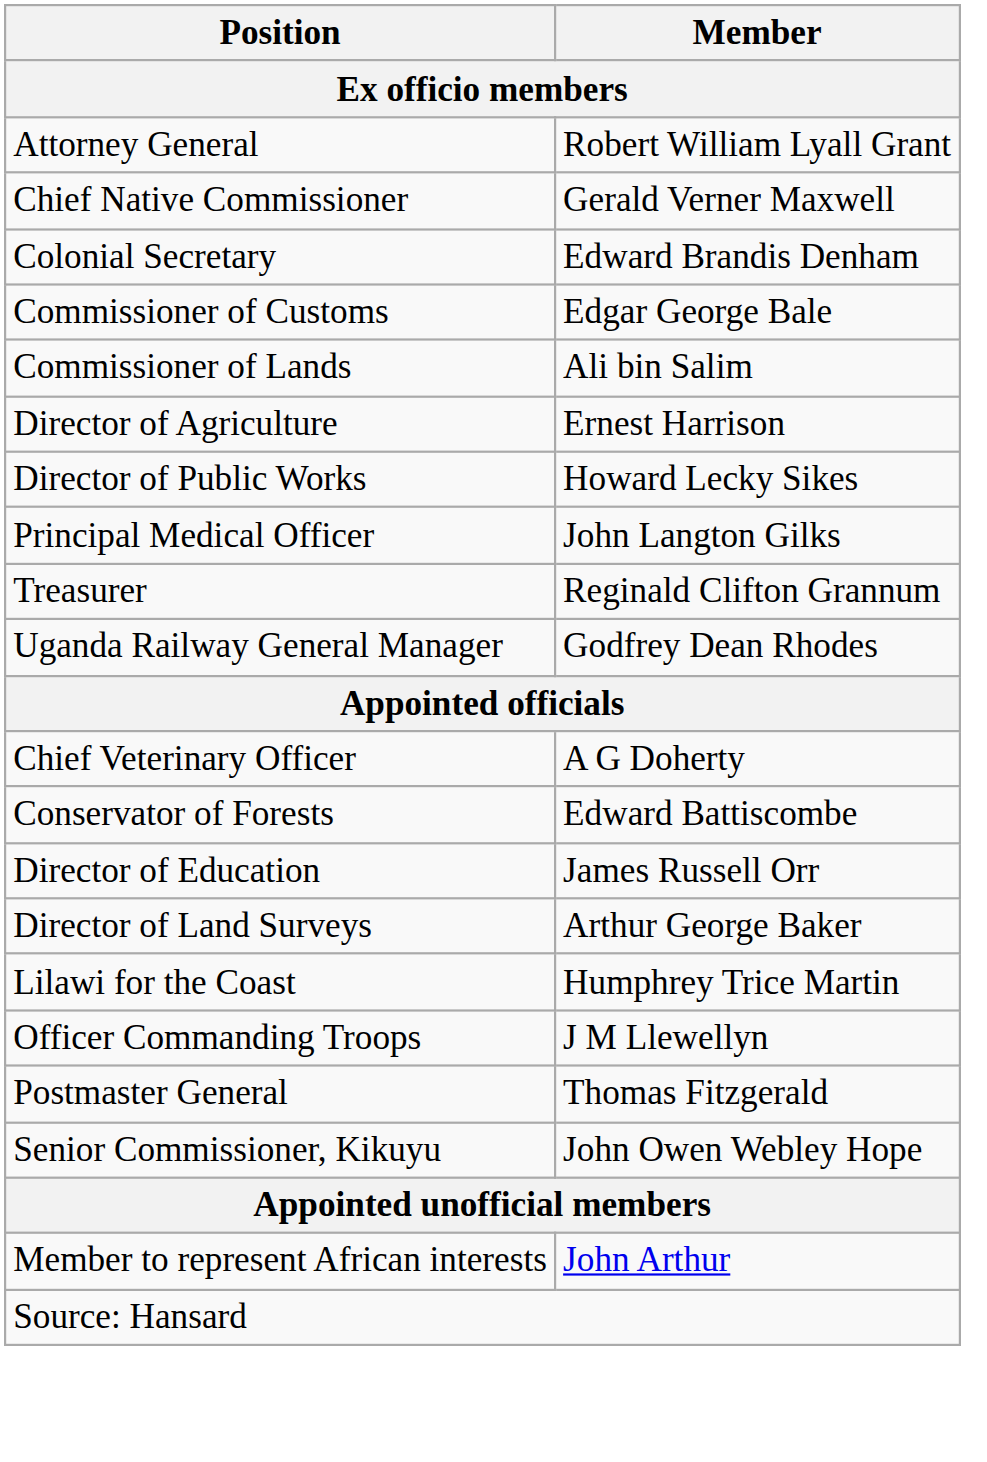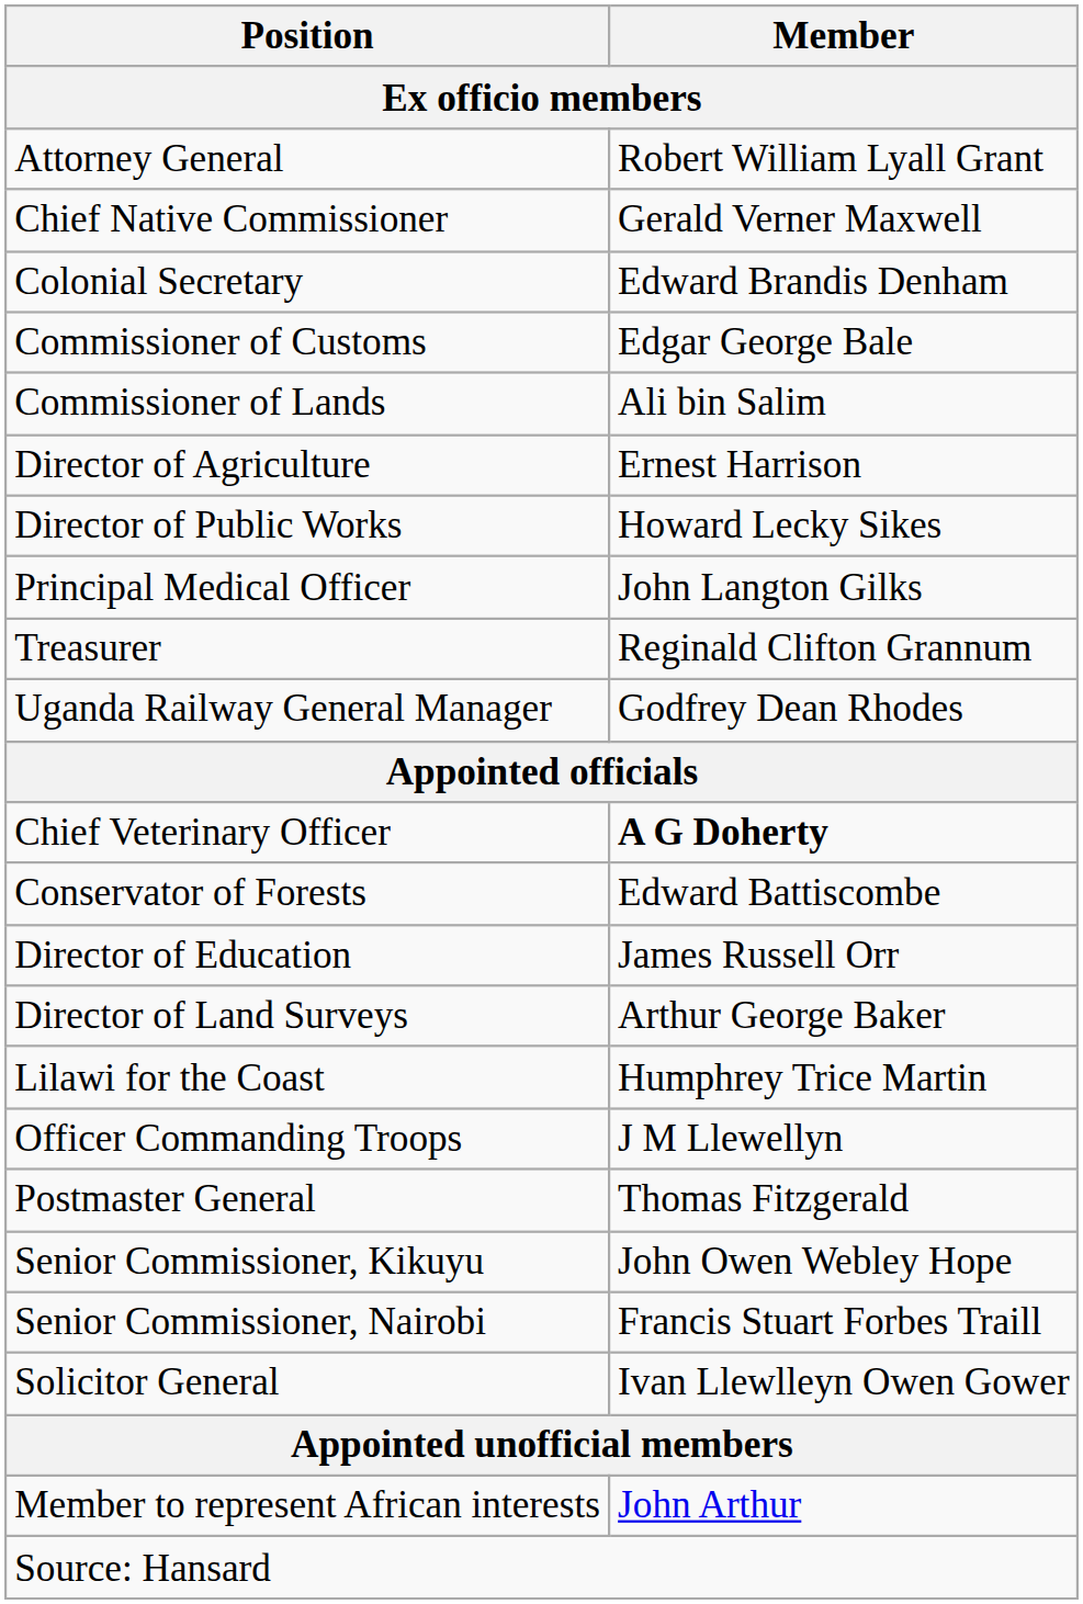Chief Veterinary Officer | Member: normal -> bold
+ row: Senior Commissioner, Nairobi | Francis Stuart Forbes Traill
+ row: Solicitor General | Ivan Llewlleyn Owen Gower
